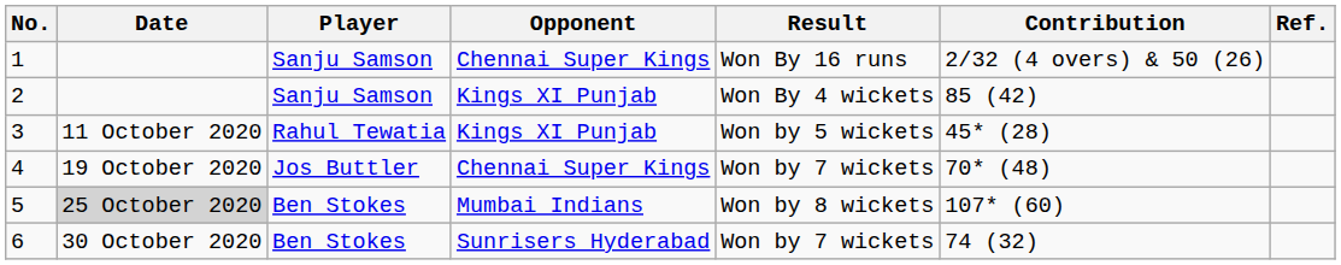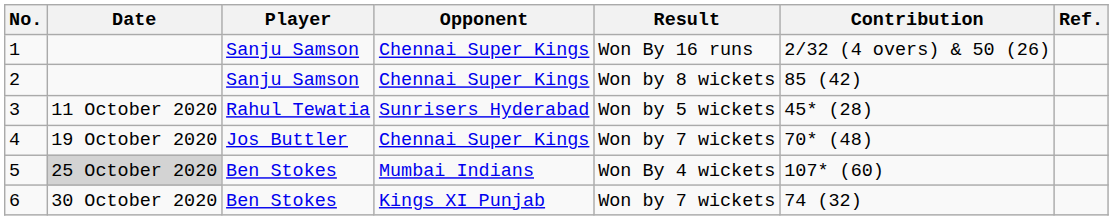2 | Opponent: Kings XI Punjab -> Chennai Super Kings
2 | Result: Won By 4 wickets -> Won by 8 wickets
3 | Opponent: Kings XI Punjab -> Sunrisers Hyderabad
5 | Result: Won by 8 wickets -> Won By 4 wickets
6 | Opponent: Sunrisers Hyderabad -> Kings XI Punjab
